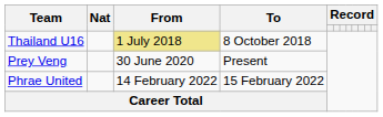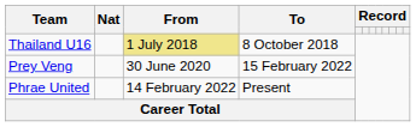Prey Veng | To: Present -> 15 February 2022
Phrae United | To: 15 February 2022 -> Present
